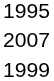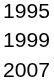rows swapped: 1999 <-> 2007
